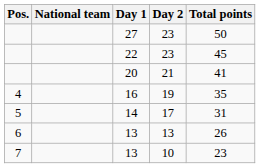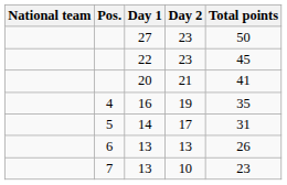columns swapped: Pos. <-> National team
